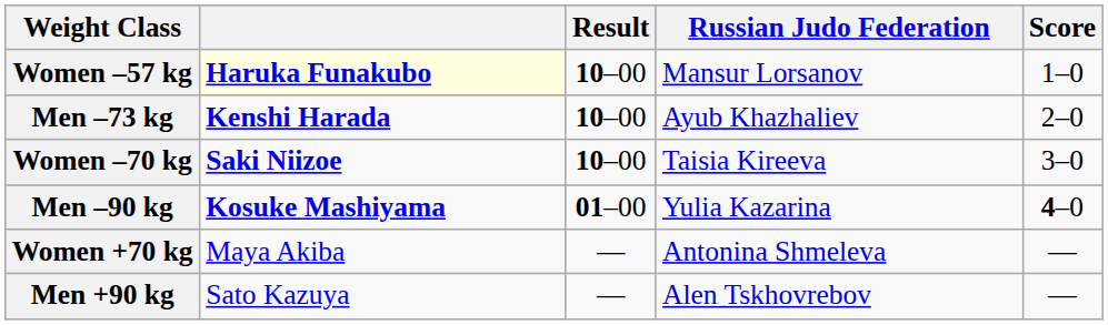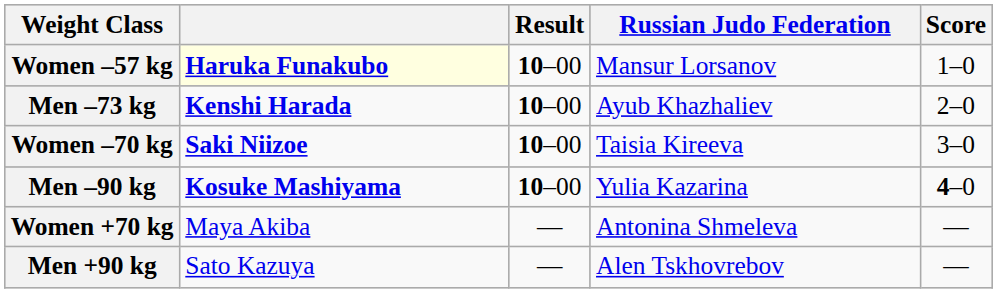Men –90 kg | Result: 01–00 -> 10–00
